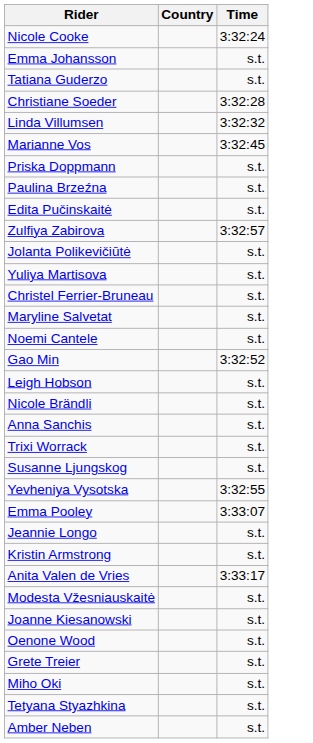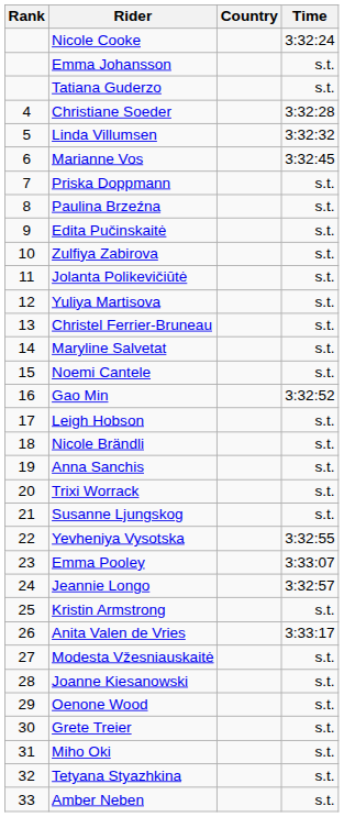+ column: Rank | 4 | 5 | 6 | 7 | 8 | 9 | 10 | 11 | 12 | 13 | 14 | 15 | 16 | 17 | 18 | 19 | 20 | 21 | 22 | 23 | 24 | 25 | 26 | 27 | 28 | 29 | 30 | 31 | 32 | 33
Zulfiya Zabirova | Time: 3:32:57 -> s.t.
Jeannie Longo | Time: s.t. -> 3:32:57
